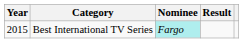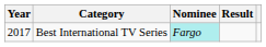Best International TV Series | Year: 2015 -> 2017
